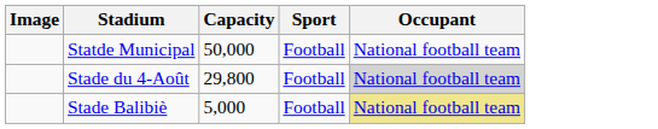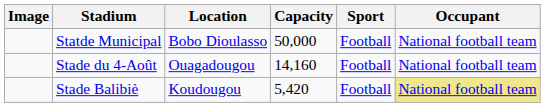+ column: Location | Bobo Dioulasso | Ouagadougou | Koudougou
Stade du 4-Août | Capacity: 29,800 -> 14,160
Stade du 4-Août | Occupant: lightgrey background -> no background
Stade Balibiè | Capacity: 5,000 -> 5,420
